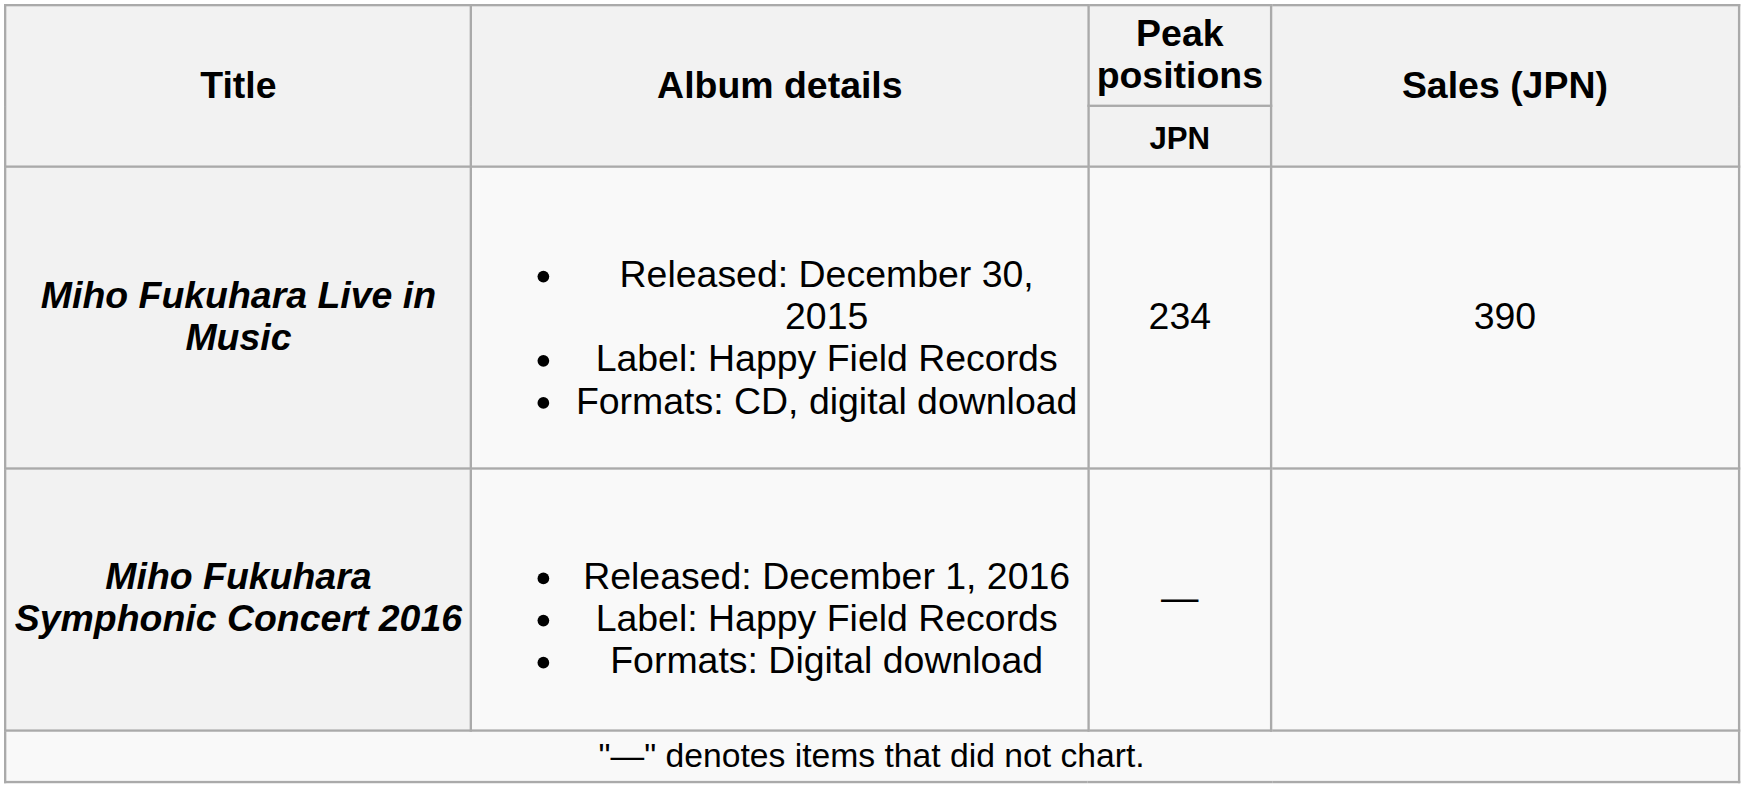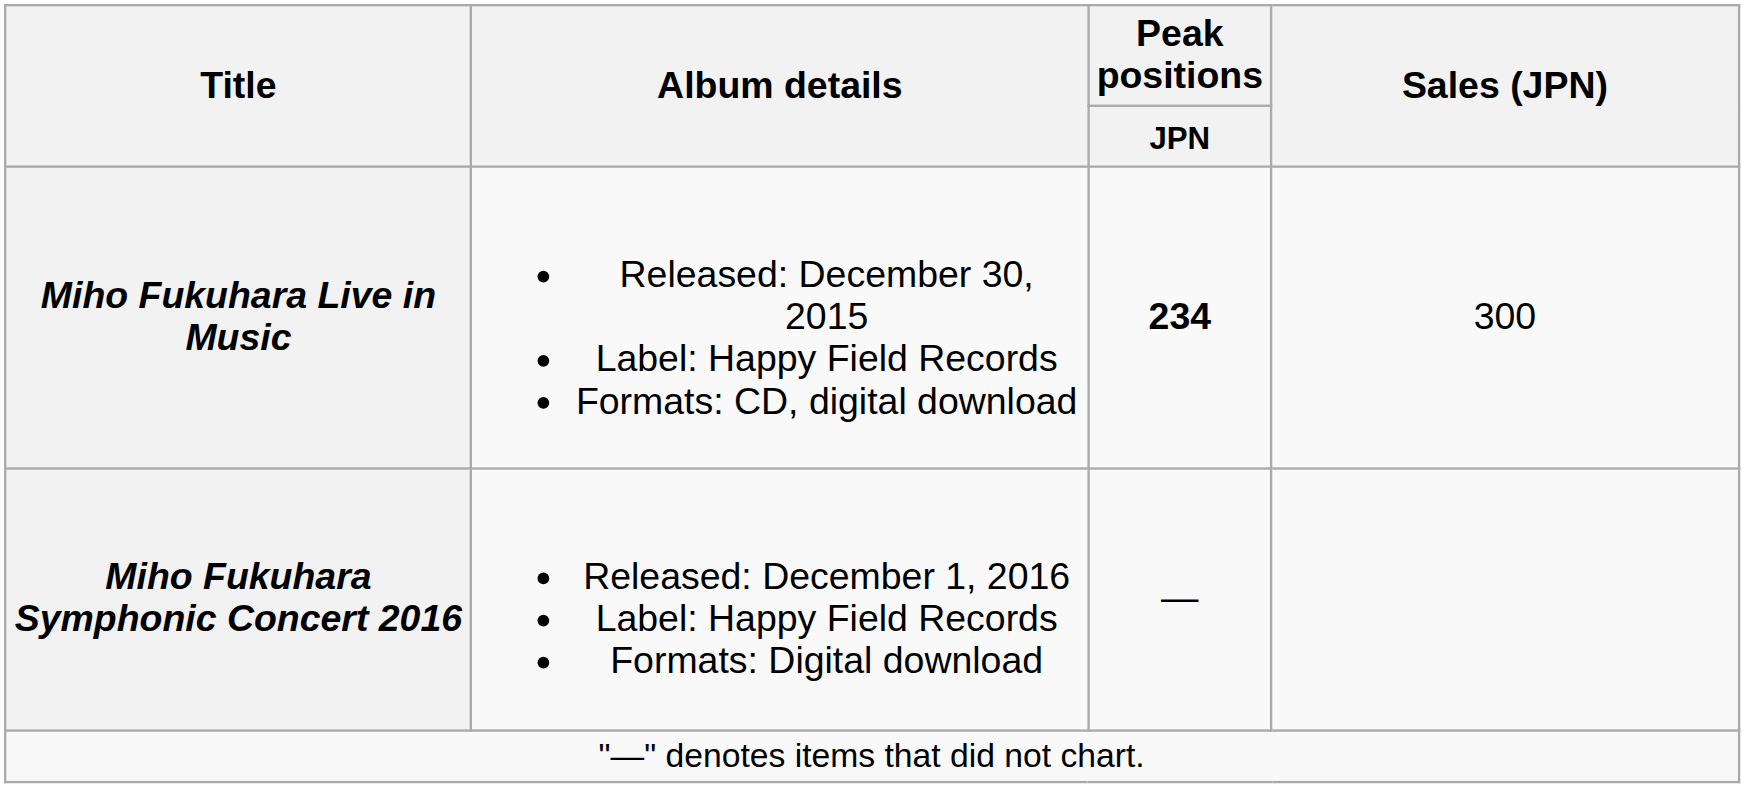Miho Fukuhara Live in Music | Peak positions / JPN: normal -> bold
Miho Fukuhara Live in Music | Sales (JPN): 390 -> 300
